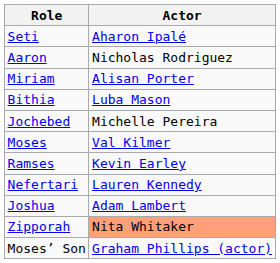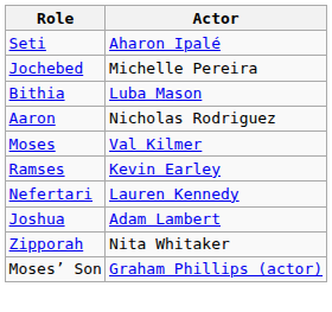rows swapped: Jochebed <-> Aaron
- row: Miriam | Alisan Porter
Zipporah | Actor: lightsalmon background -> no background
